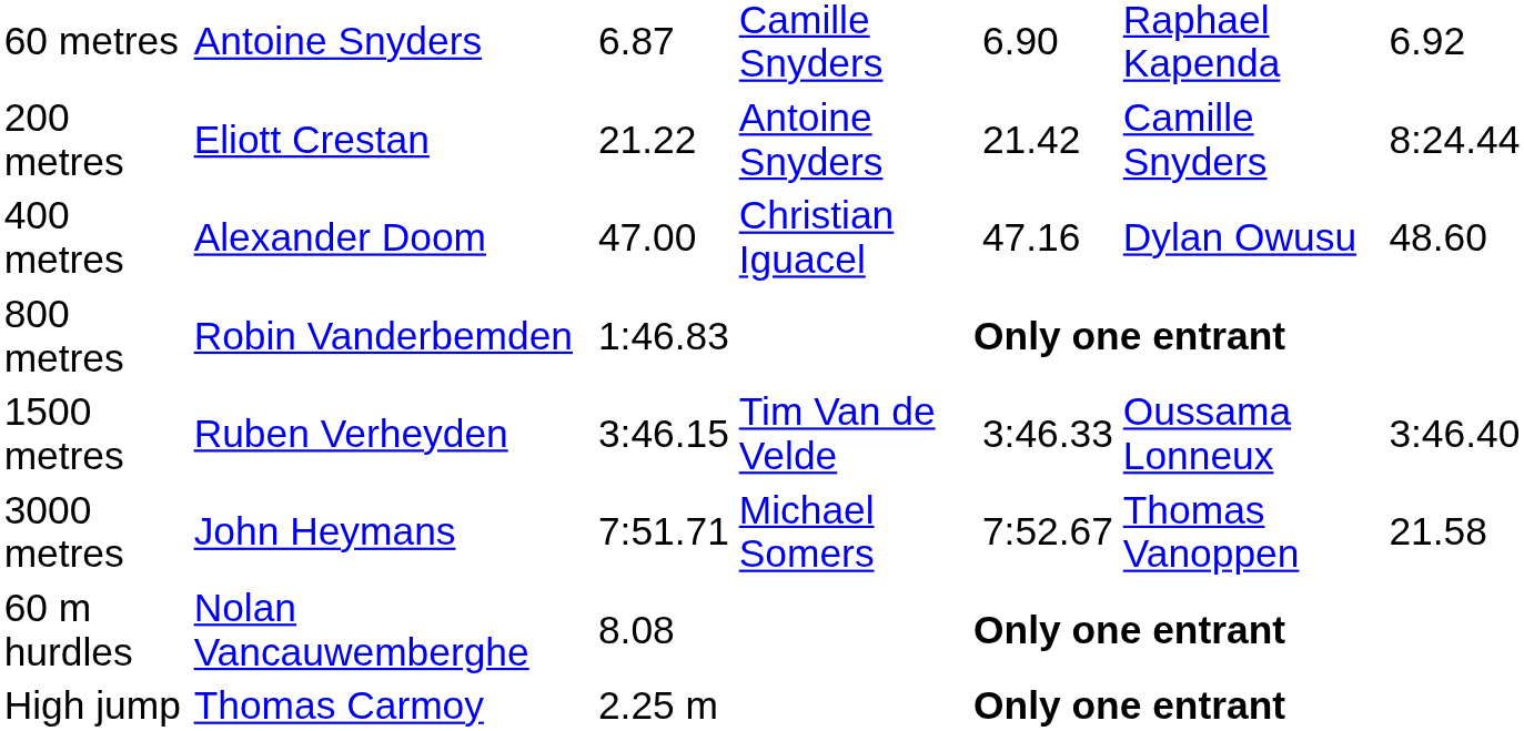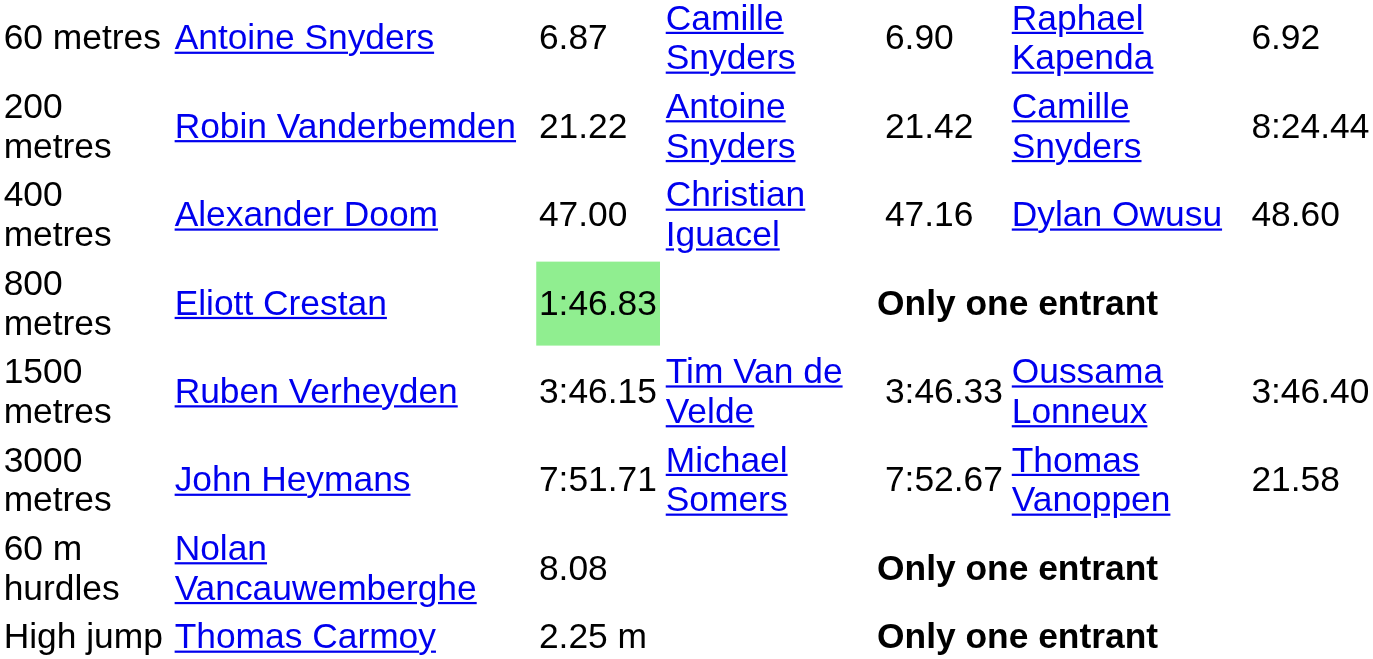200 metres | column 2: Eliott Crestan -> Robin Vanderbemden
800 metres | column 2: Robin Vanderbemden -> Eliott Crestan
800 metres | column 3: no background -> lightgreen background
